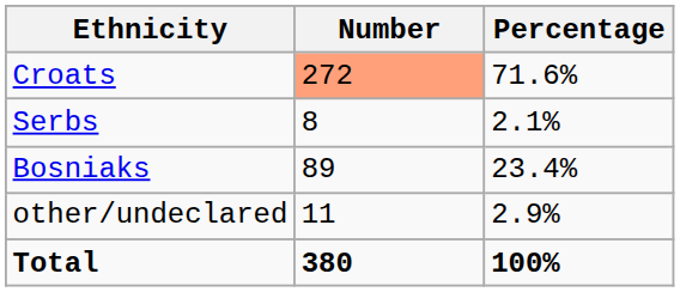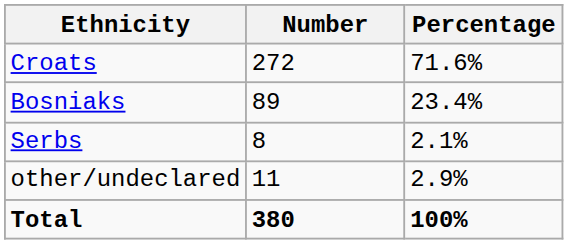Croats | Number: lightsalmon background -> no background
rows swapped: Bosniaks <-> Serbs
